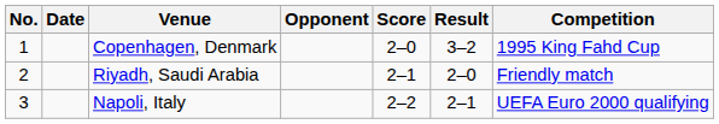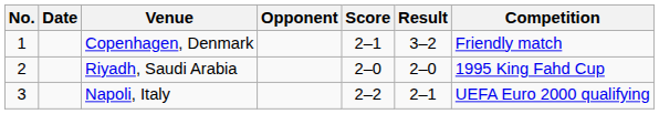Copenhagen, Denmark | Score: 2–0 -> 2–1
Copenhagen, Denmark | Competition: 1995 King Fahd Cup -> Friendly match
Riyadh, Saudi Arabia | Score: 2–1 -> 2–0
Riyadh, Saudi Arabia | Competition: Friendly match -> 1995 King Fahd Cup
